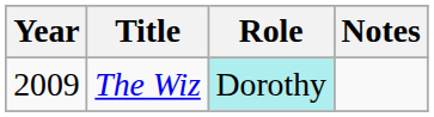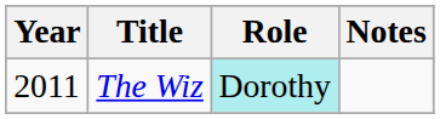The Wiz | Year: 2009 -> 2011
